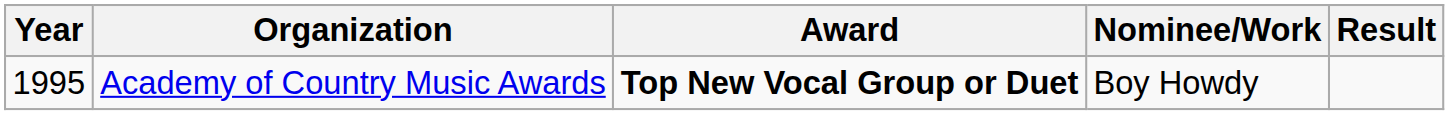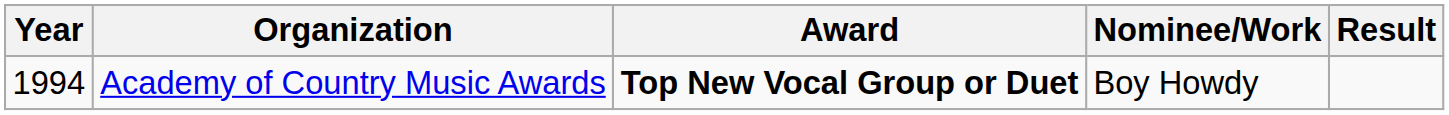Academy of Country Music Awards | Year: 1995 -> 1994
